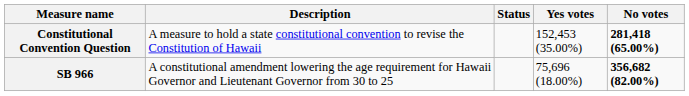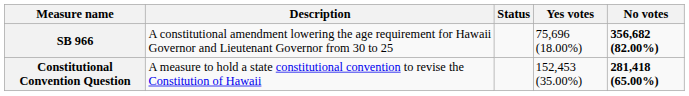rows swapped: Constitutional Convention Question <-> SB 966
